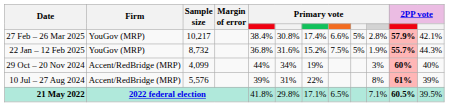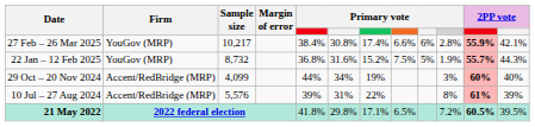27 Feb – 26 Mar 2025 | column 9: 5% -> 6%
27 Feb – 26 Mar 2025 | column 11: 57.9% -> 55.9%
21 May 2022 | column 10: 7.1% -> 7.2%
